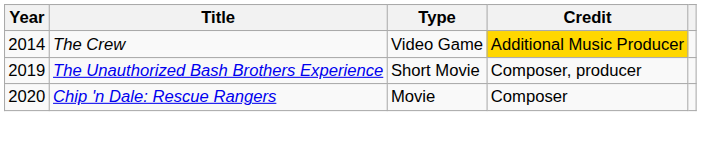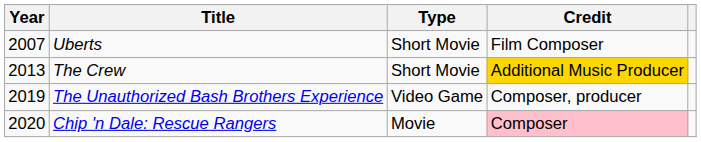+ row: 2007 | Uberts | Short Movie | Film Composer
The Crew | Year: 2014 -> 2013
The Crew | Type: Video Game -> Short Movie
The Unauthorized Bash Brothers Experience | Type: Short Movie -> Video Game
Chip 'n Dale: Rescue Rangers | Credit: no background -> pink background
